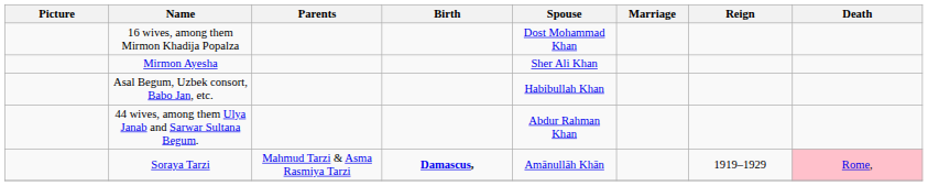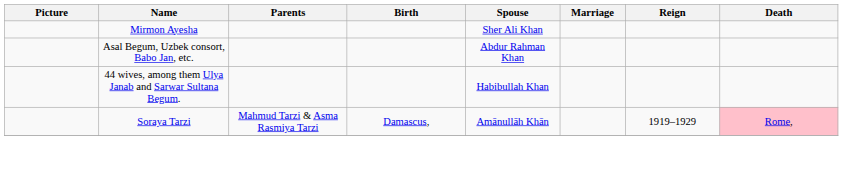- row: 16 wives, among them Mirmon Khadija Popalza | Dost Mohammad Khan
Asal Begum, Uzbek consort, Babo Jan, etc. | Spouse: Habibullah Khan -> Abdur Rahman Khan
44 wives, among them Ulya Janab and Sarwar Sultana Begum. | Spouse: Abdur Rahman Khan -> Habibullah Khan
Soraya Tarzi | Birth: bold -> normal
